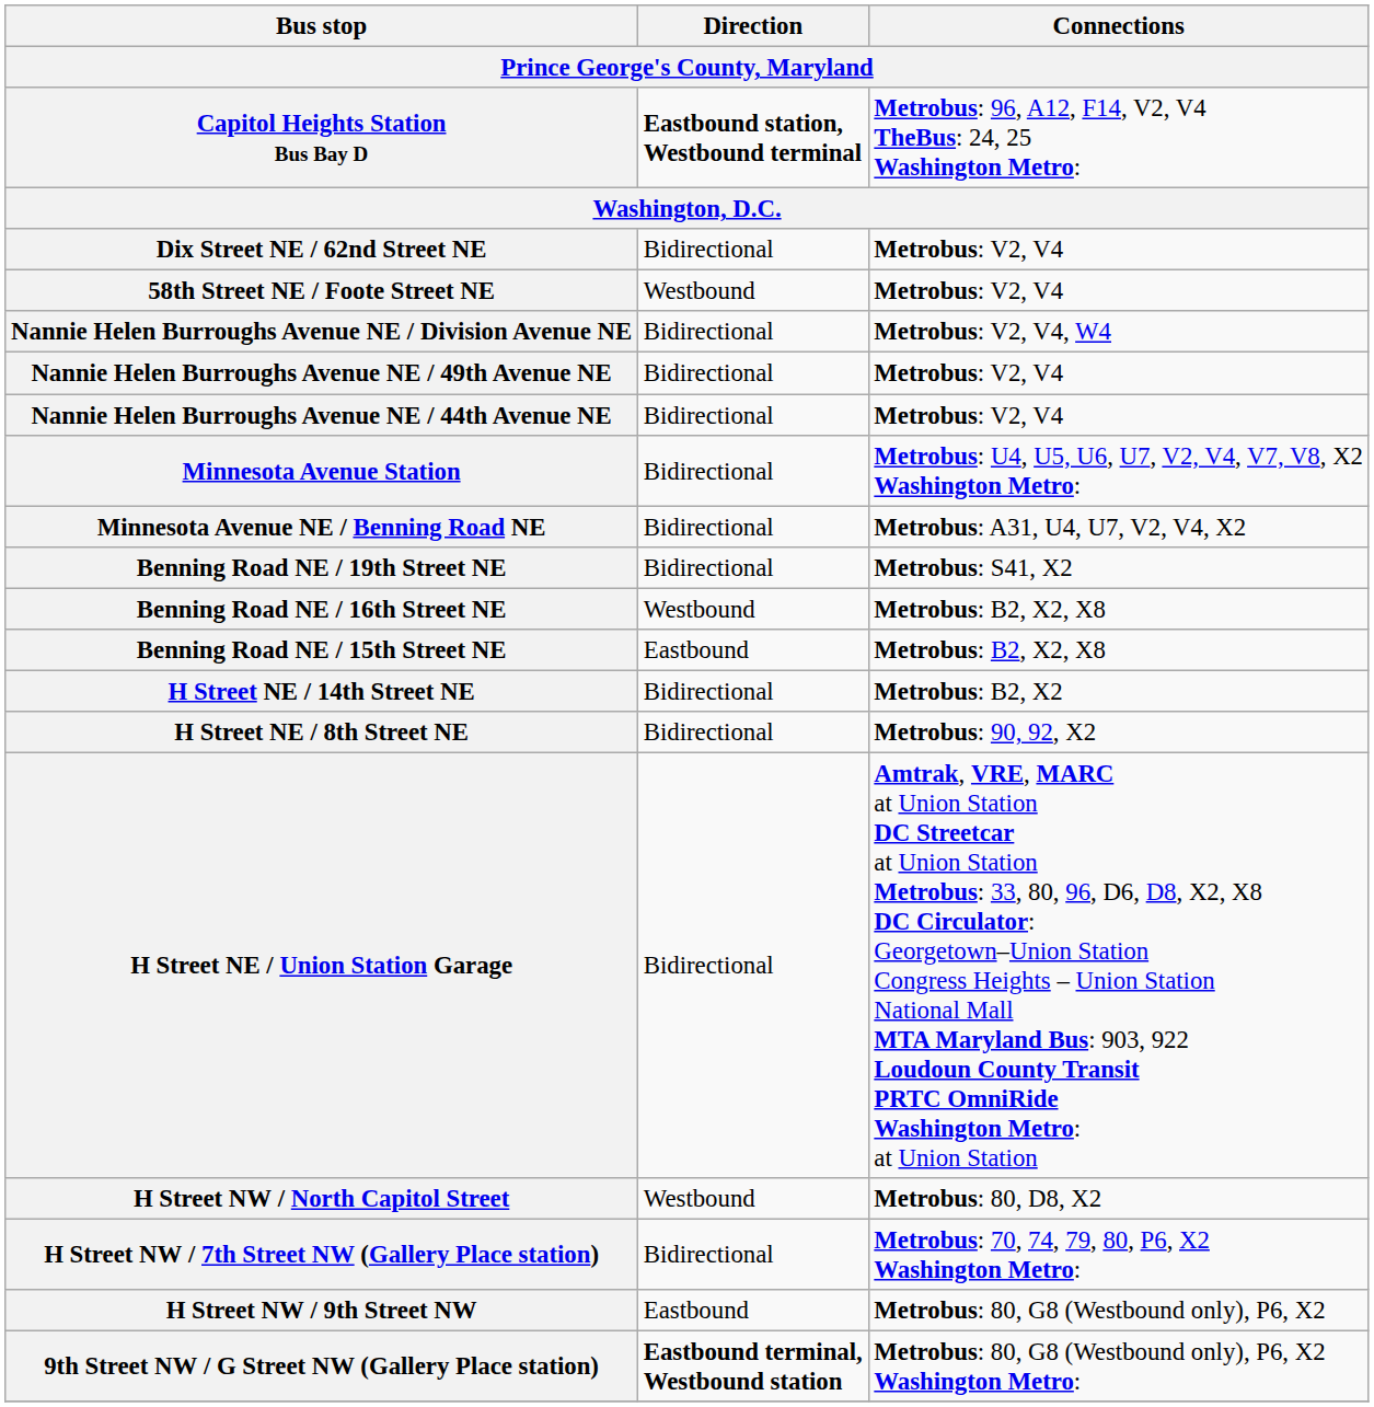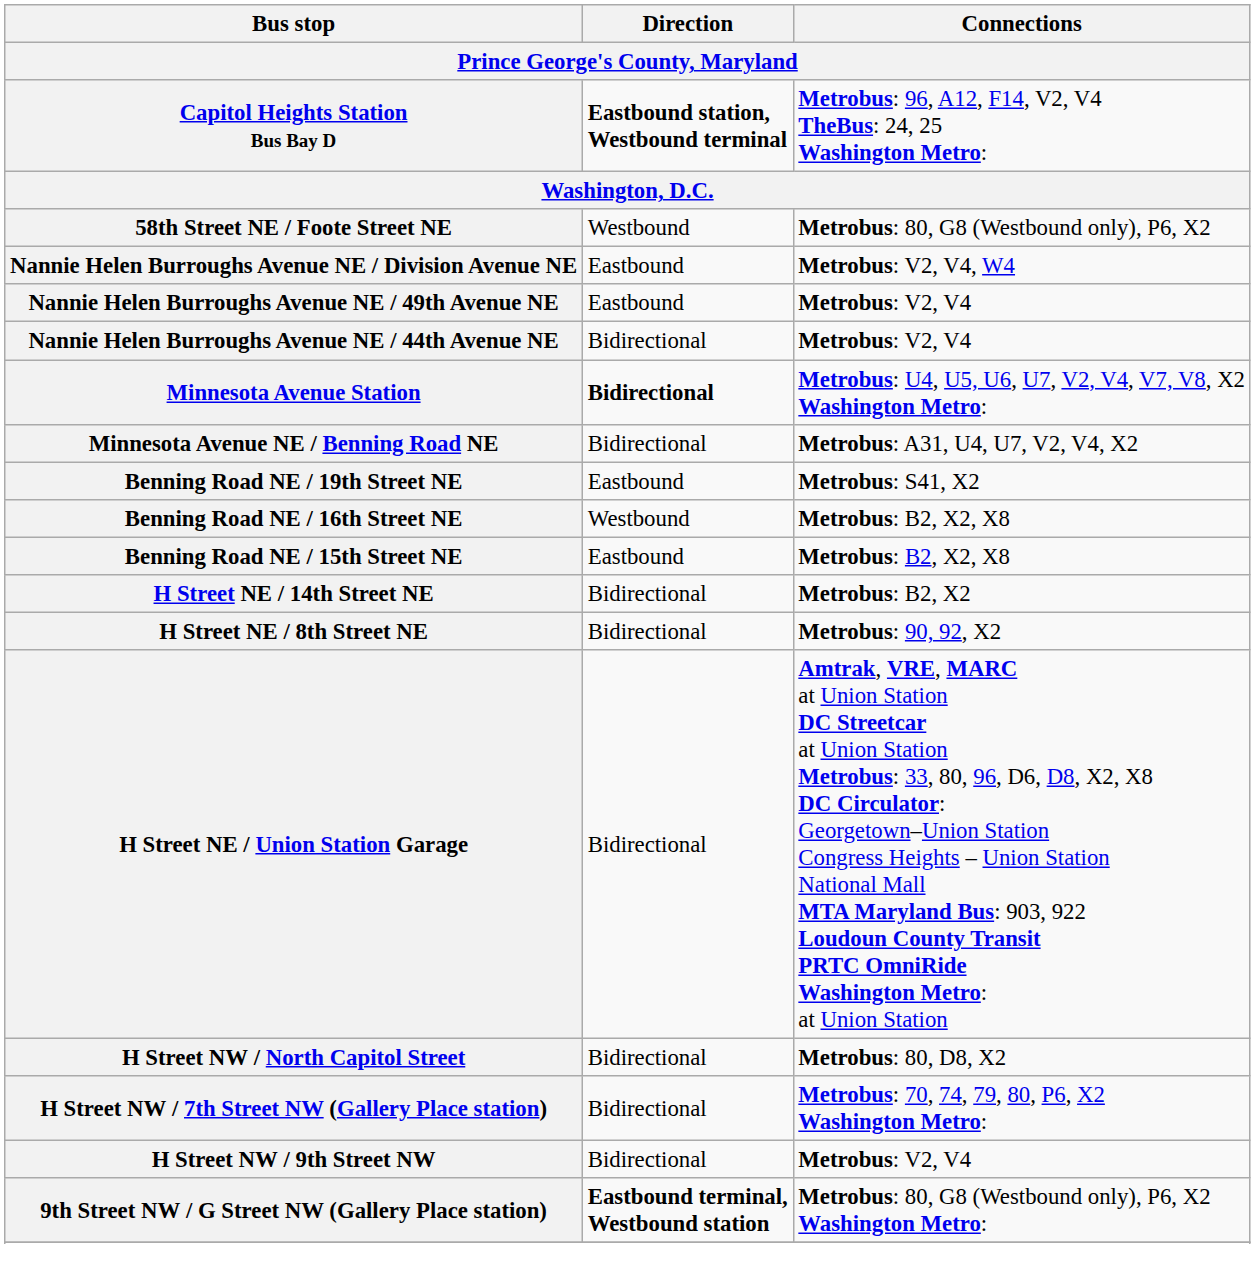- row: Dix Street NE / 62nd Street NE | Bidirectional | Metrobus: V2, V4
58th Street NE / Foote Street NE | Connections: Metrobus: V2, V4 -> Metrobus: 80, G8 (Westbound only), P6, X2
Nannie Helen Burroughs Avenue NE / Division Avenue NE | Direction: Bidirectional -> Eastbound
Nannie Helen Burroughs Avenue NE / 49th Avenue NE | Direction: Bidirectional -> Eastbound
Minnesota Avenue Station | Direction: normal -> bold
Benning Road NE / 19th Street NE | Direction: Bidirectional -> Eastbound
H Street NW / North Capitol Street | Direction: Westbound -> Bidirectional
H Street NW / 9th Street NW | Direction: Eastbound -> Bidirectional
H Street NW / 9th Street NW | Connections: Metrobus: 80, G8 (Westbound only), P6, X2 -> Metrobus: V2, V4
